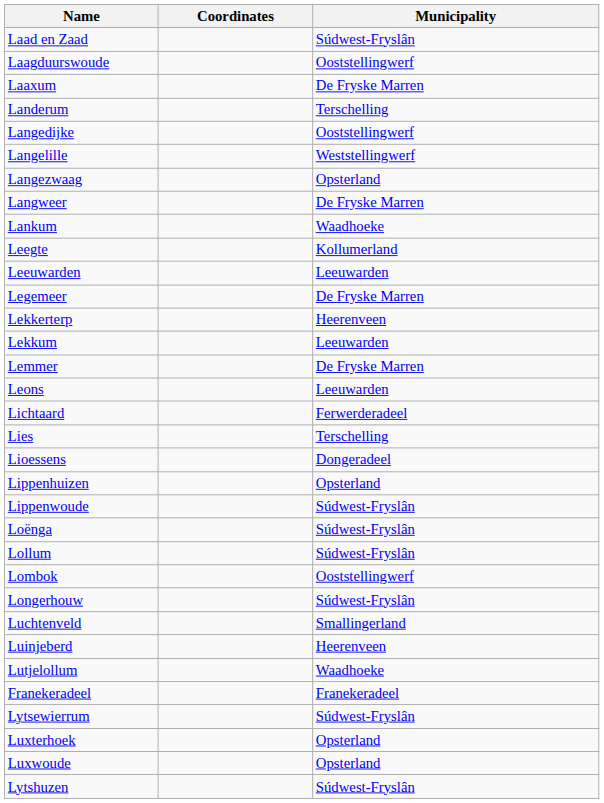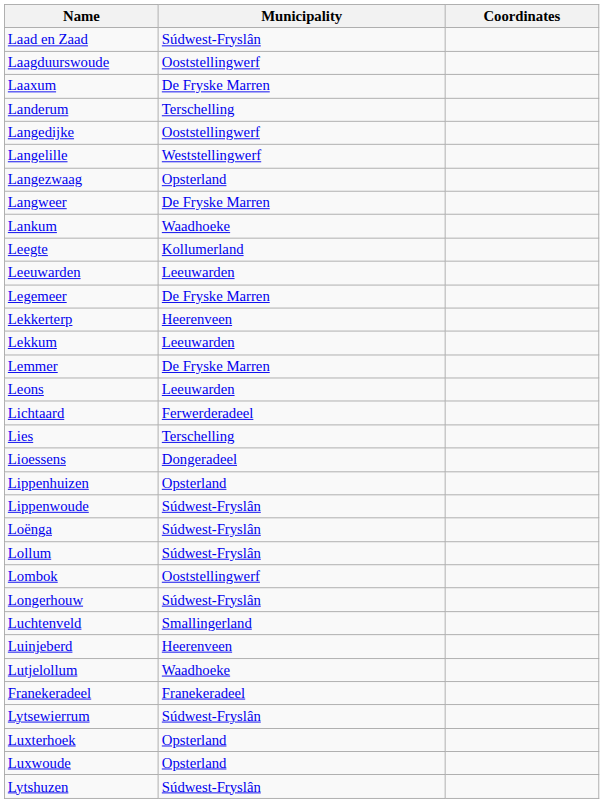columns swapped: Municipality <-> Coordinates
